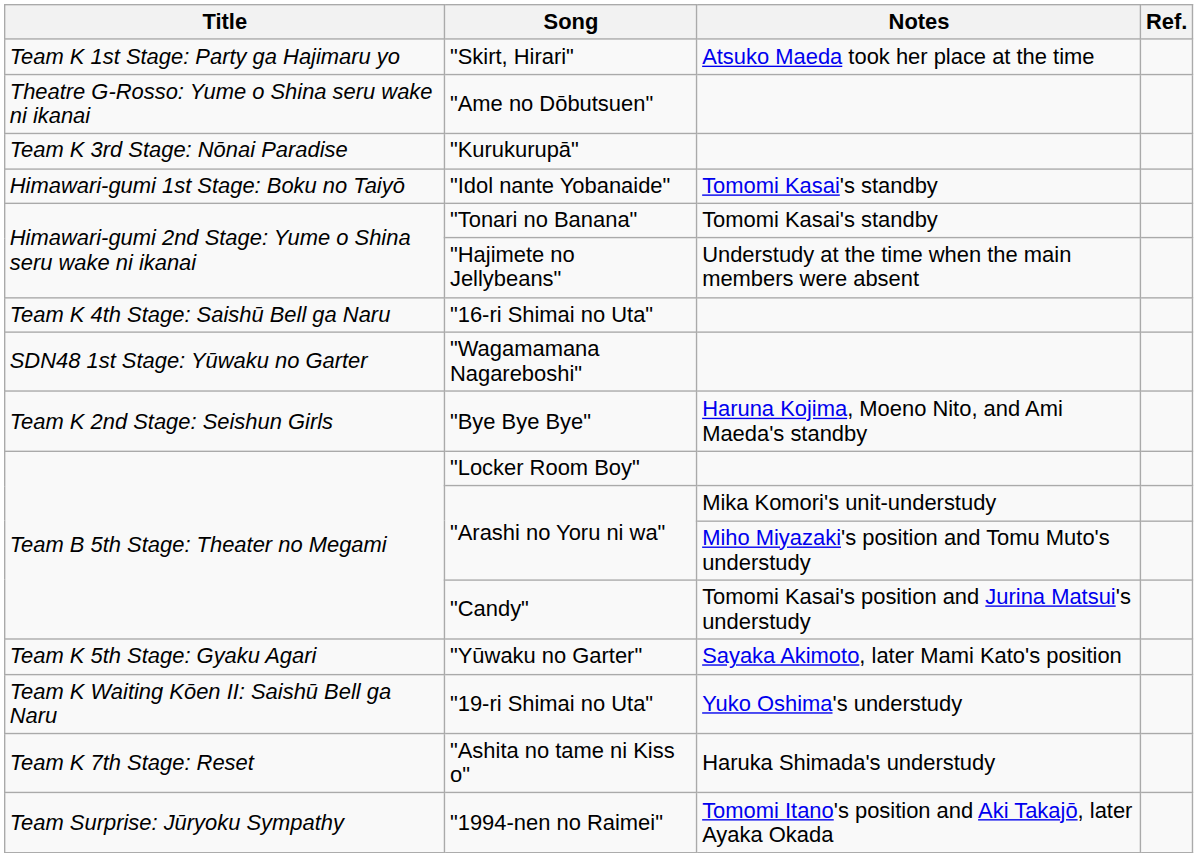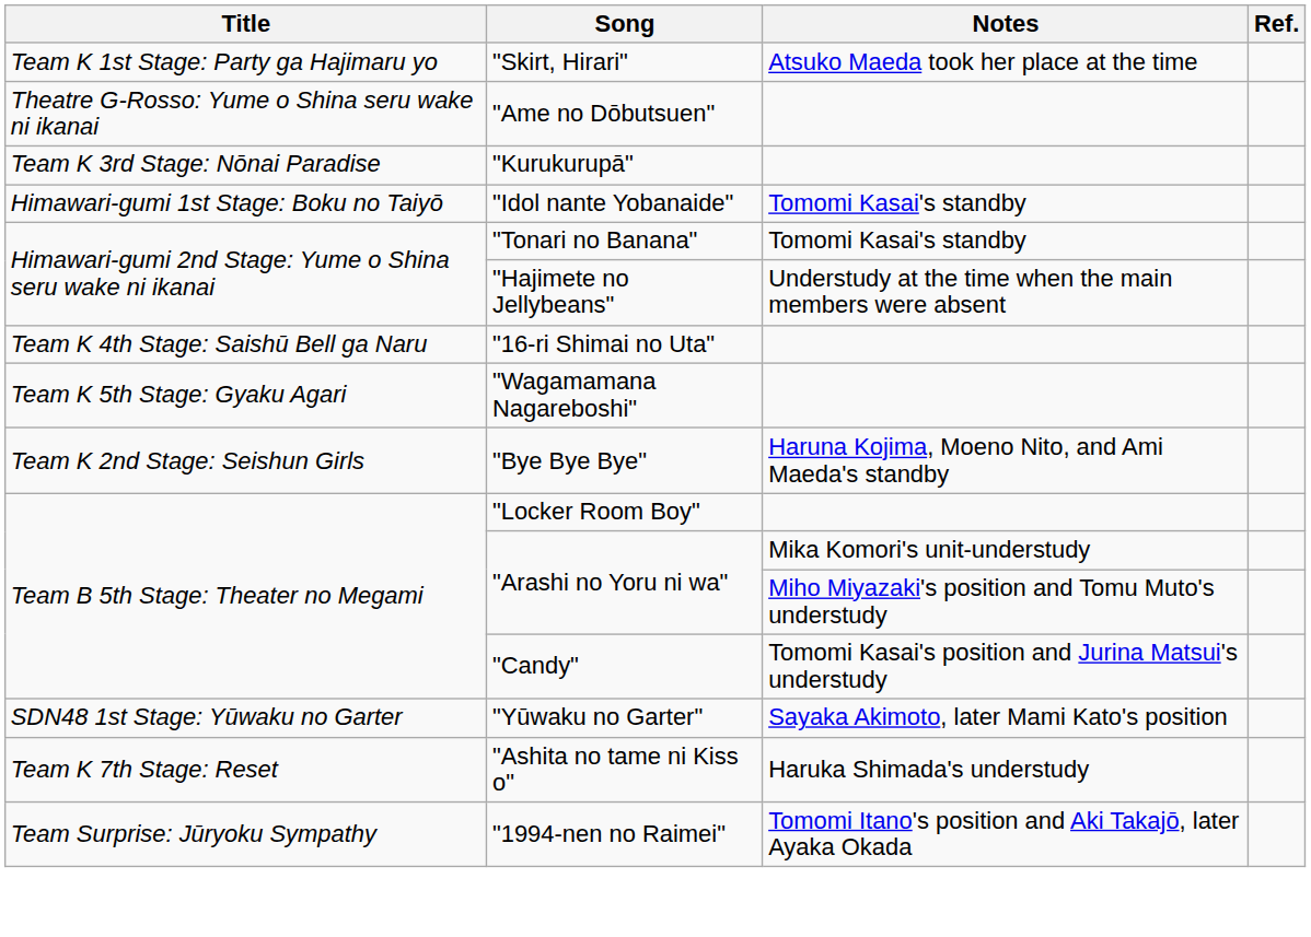"Wagamamana Nagareboshi" | Title: SDN48 1st Stage: Yūwaku no Garter -> Team K 5th Stage: Gyaku Agari
"Yūwaku no Garter" | Title: Team K 5th Stage: Gyaku Agari -> SDN48 1st Stage: Yūwaku no Garter
- row: Team K Waiting Kōen II: Saishū Bell ga Naru | "19-ri Shimai no Uta" | Yuko Oshima's understudy
